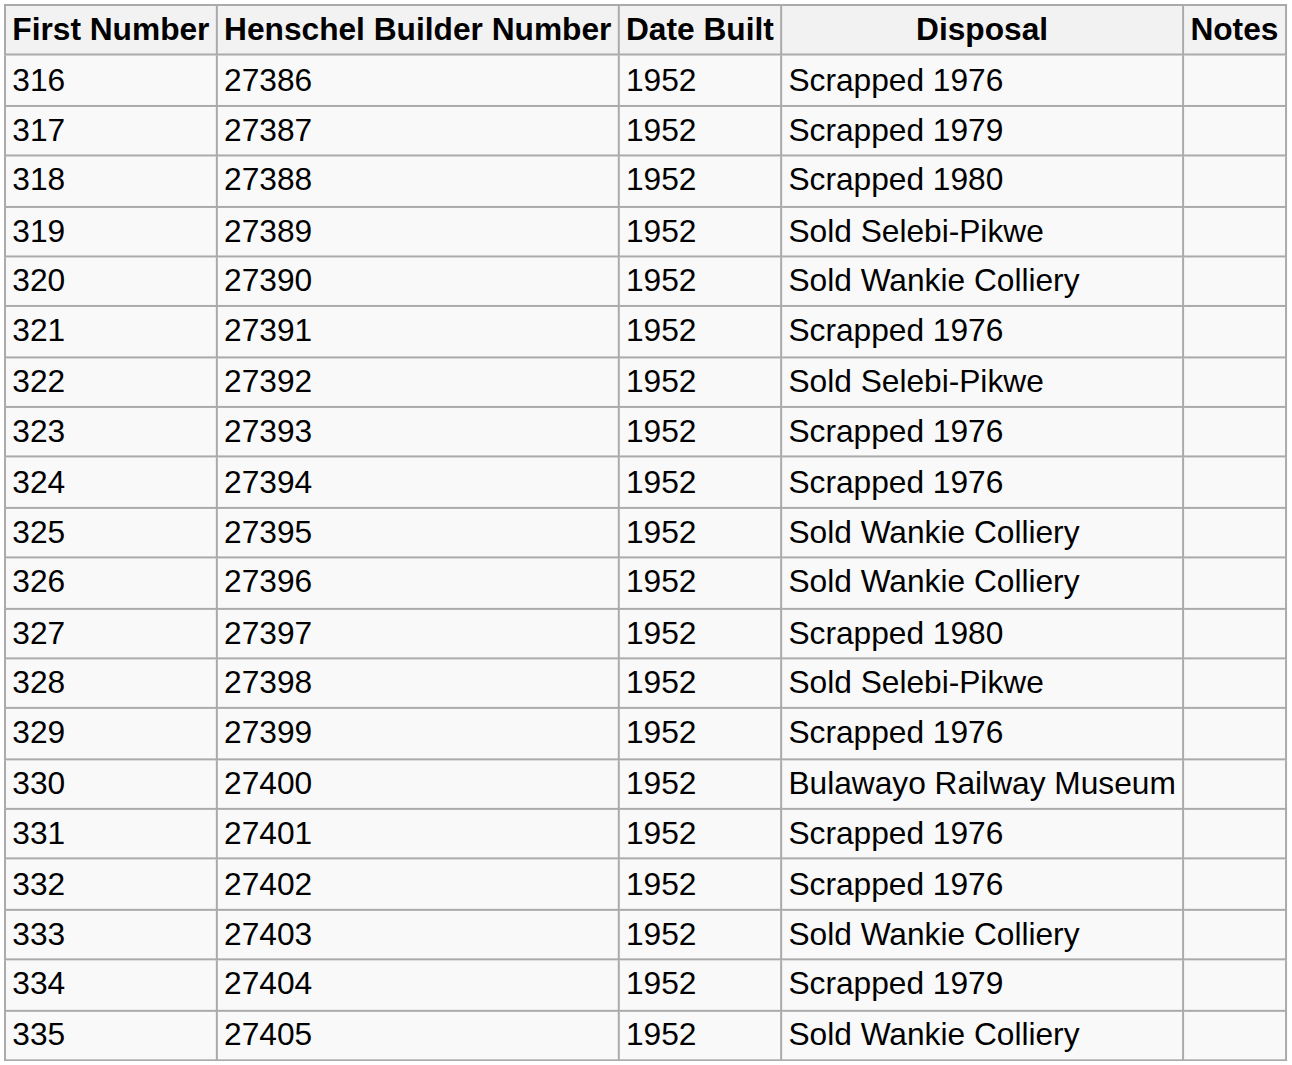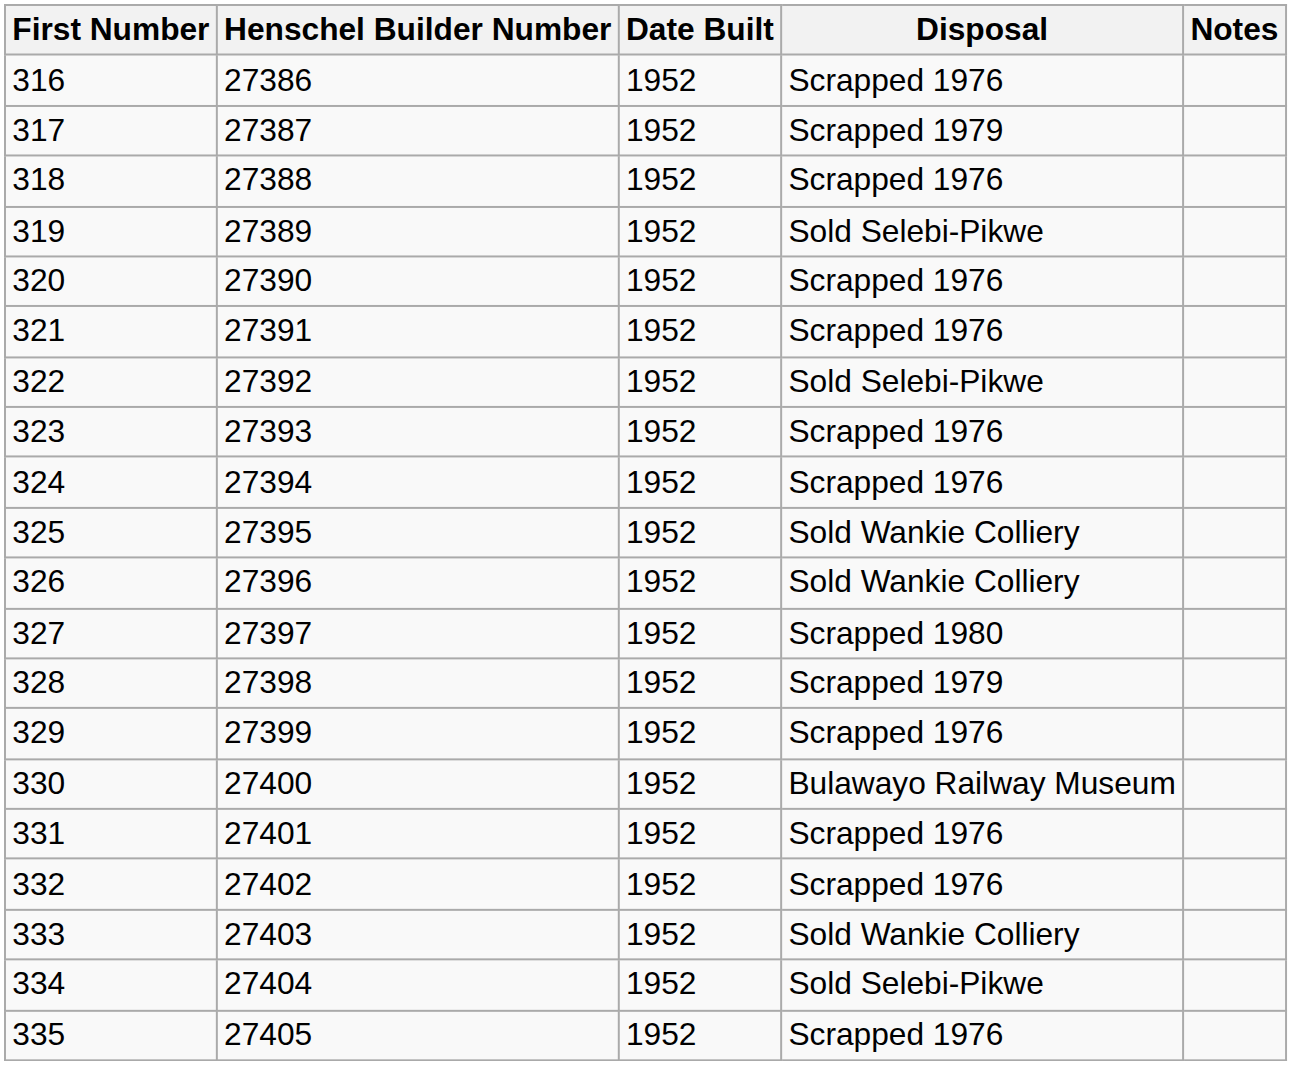318 | Disposal: Scrapped 1980 -> Scrapped 1976
320 | Disposal: Sold Wankie Colliery -> Scrapped 1976
328 | Disposal: Sold Selebi-Pikwe -> Scrapped 1979
334 | Disposal: Scrapped 1979 -> Sold Selebi-Pikwe
335 | Disposal: Sold Wankie Colliery -> Scrapped 1976
